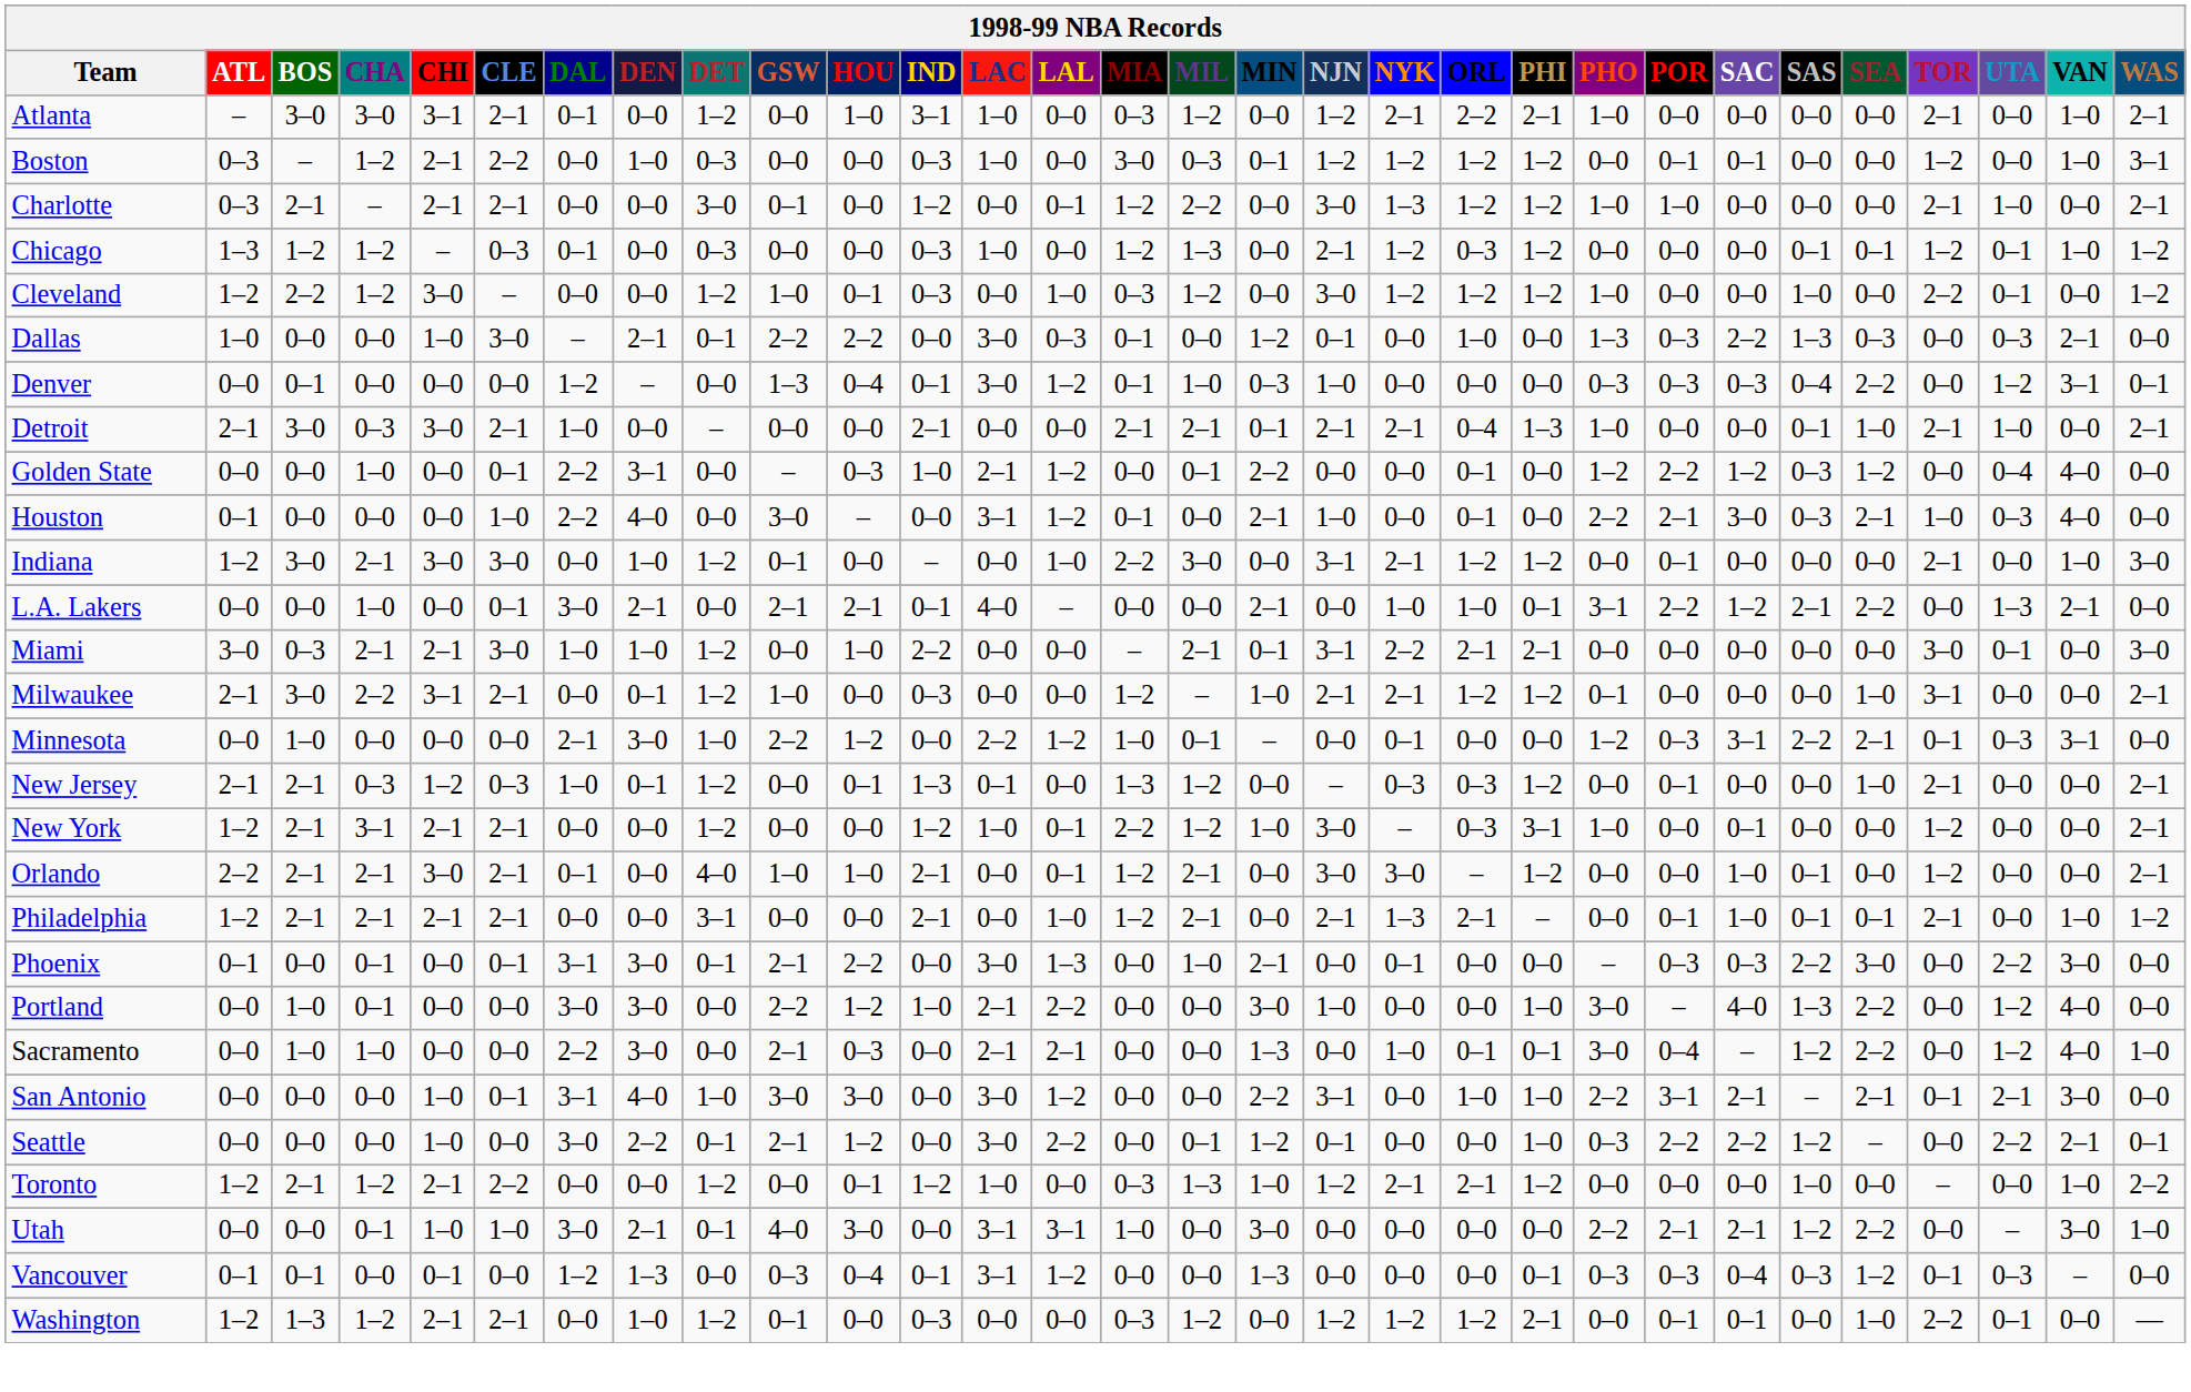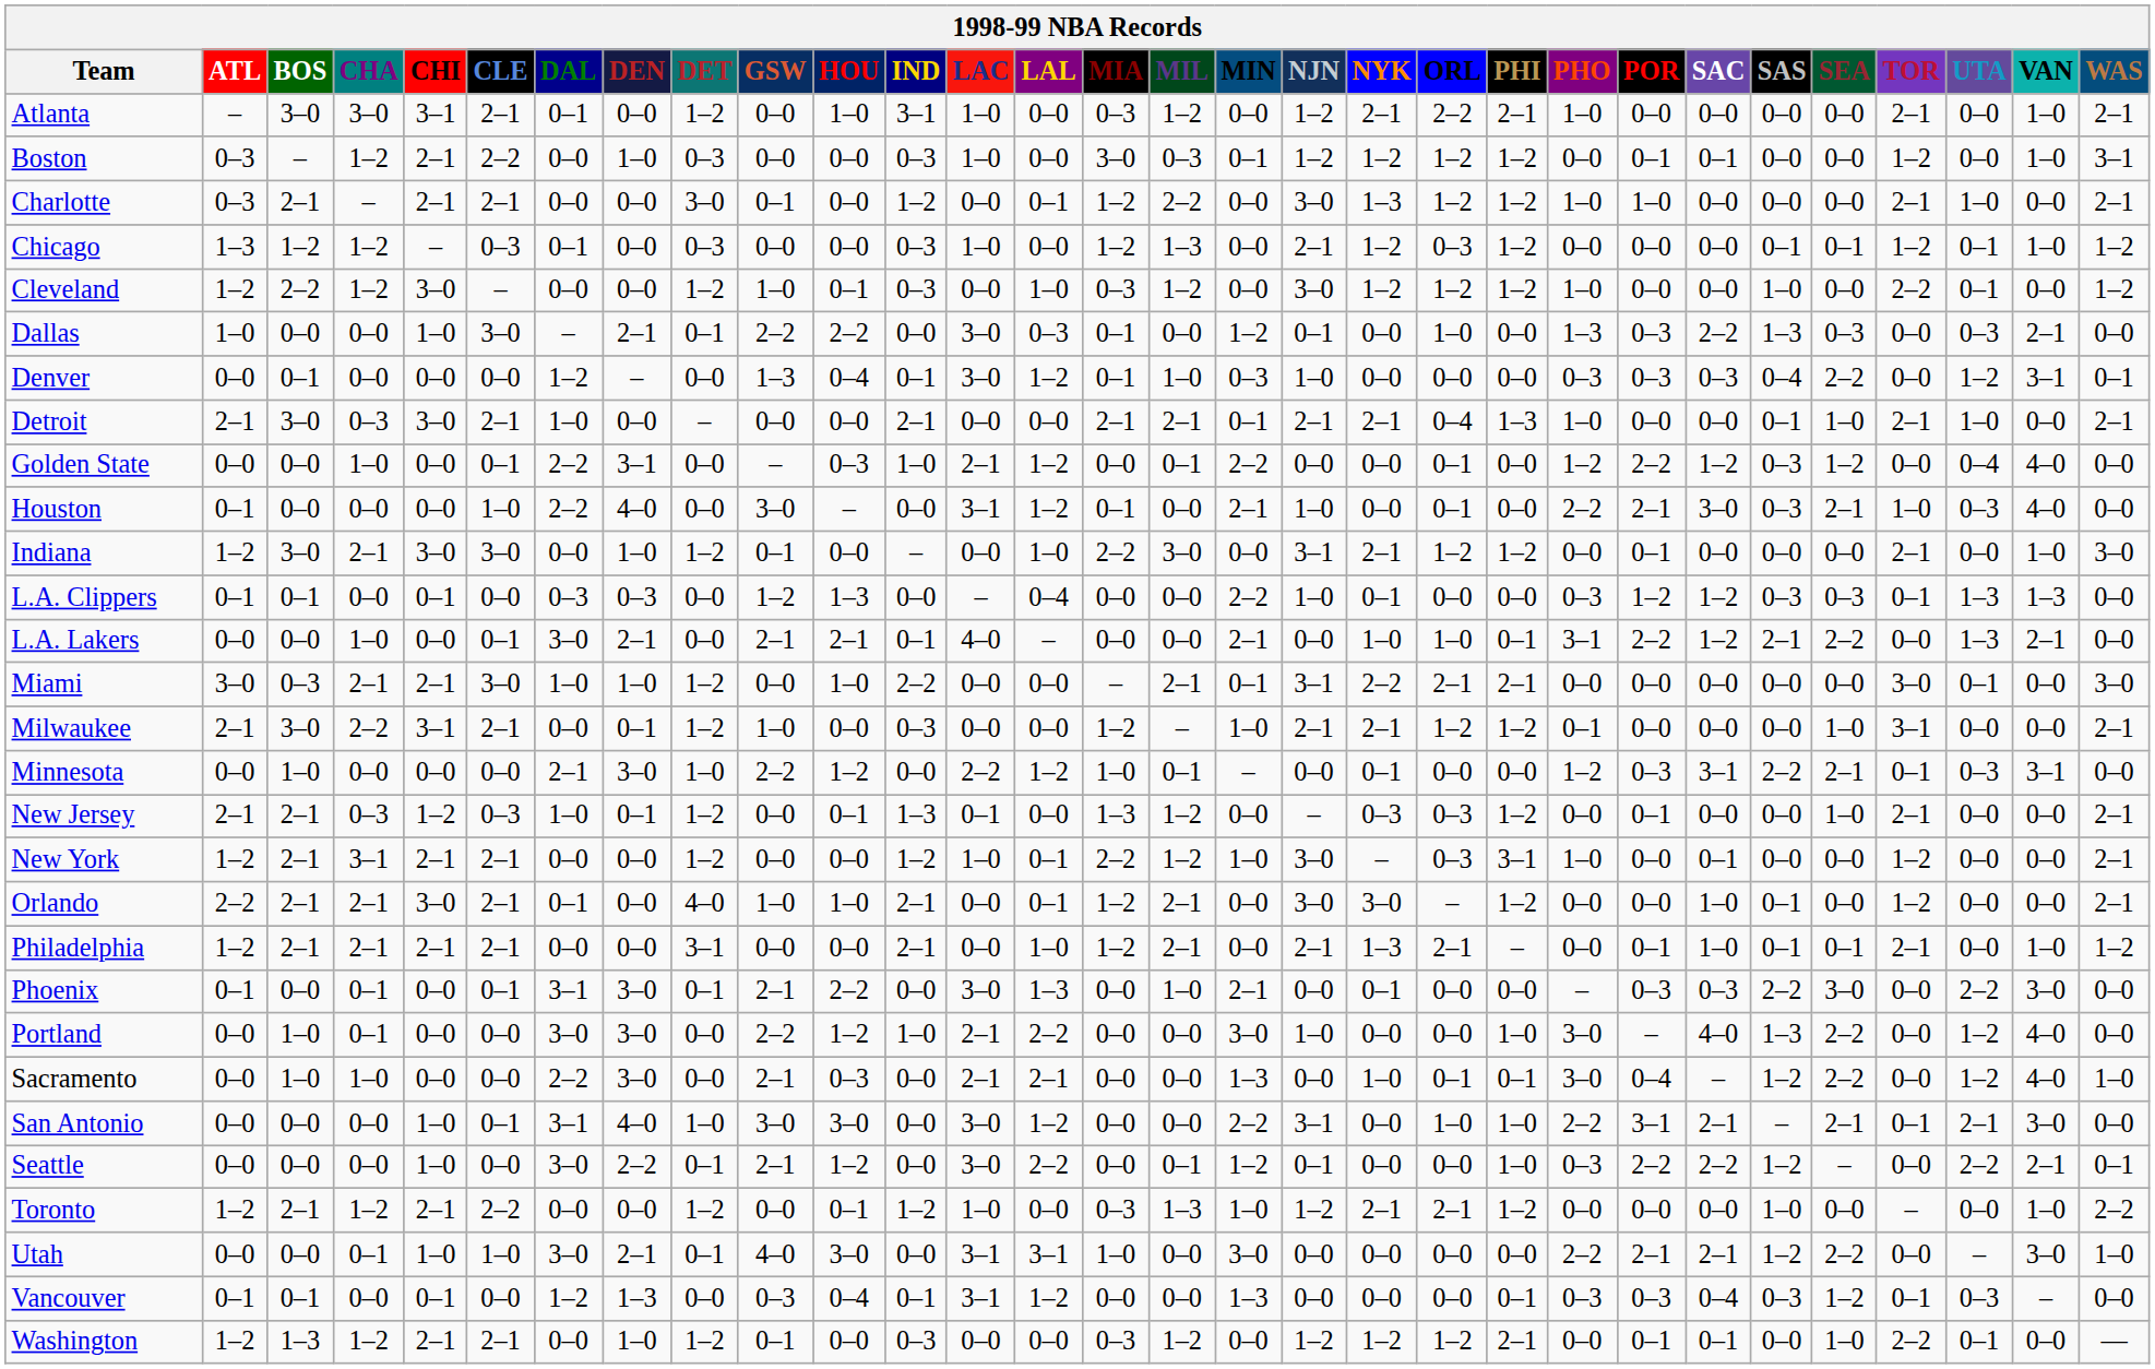+ row: L.A. Clippers | 0–1 | 0–1 | 0–0 | 0–1 | 0–0 | 0–3 | 0–3 | 0–0 | 1–2 | 1–3 | 0–0 | – | 0–4 | 0–0 | 0–0 | 2–2 | 1–0 | 0–1 | 0–0 | 0–0 | 0–3 | 1–2 | 1–2 | 0–3 | 0–3 | 0–1 | 1–3 | 1–3 | 0–0
